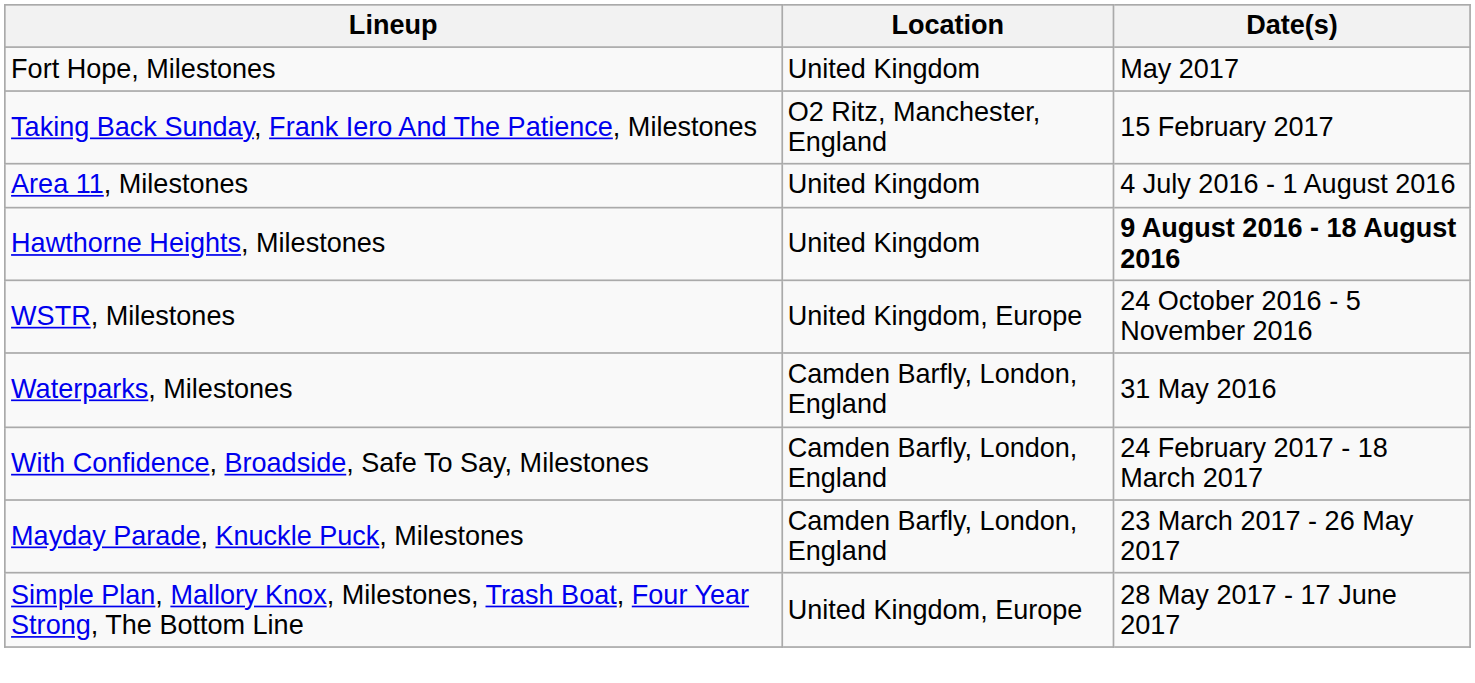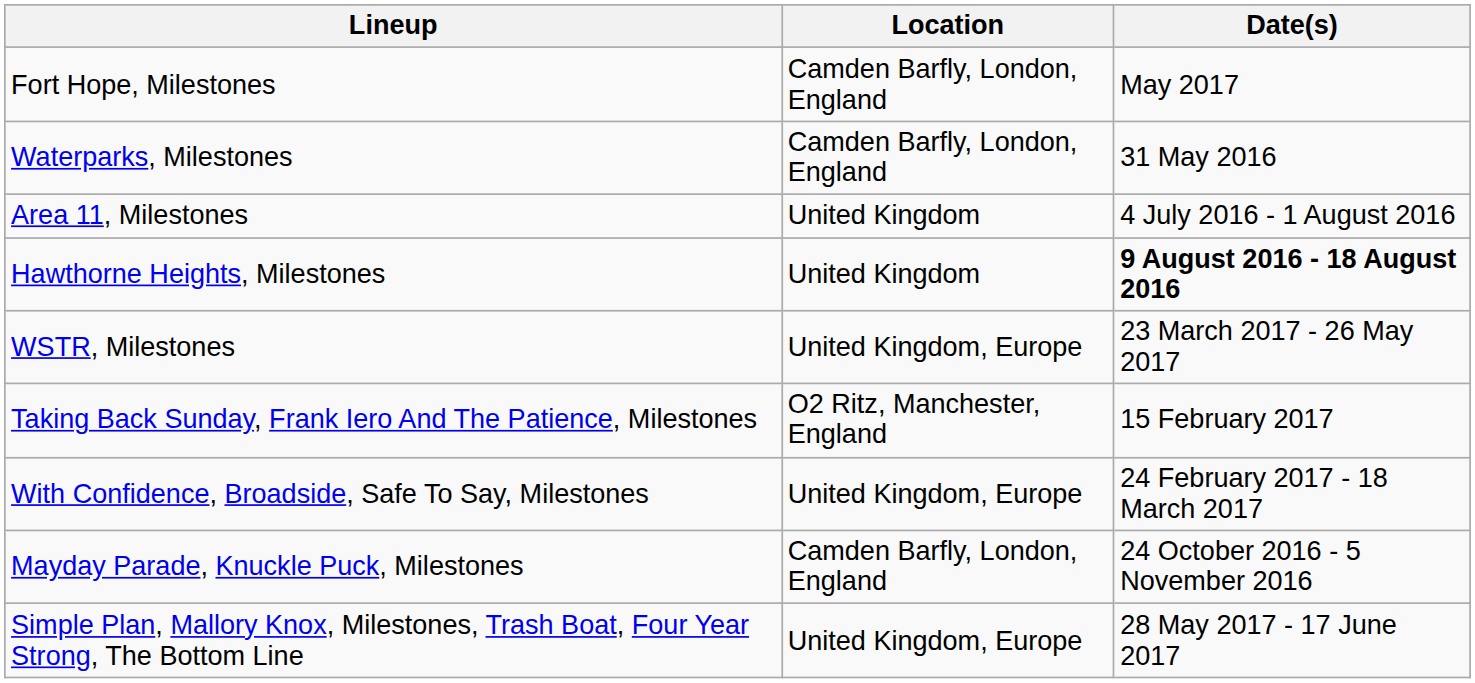Fort Hope, Milestones | Location: United Kingdom -> Camden Barfly, London, England
rows swapped: Waterparks, Milestones <-> Taking Back Sunday, Frank Iero And The Patience, Milestones
WSTR, Milestones | Date(s): 24 October 2016 - 5 November 2016 -> 23 March 2017 - 26 May 2017
With Confidence, Broadside, Safe To Say, Milestones | Location: Camden Barfly, London, England -> United Kingdom, Europe
Mayday Parade, Knuckle Puck, Milestones | Date(s): 23 March 2017 - 26 May 2017 -> 24 October 2016 - 5 November 2016
